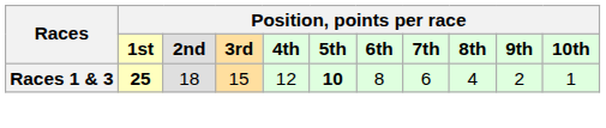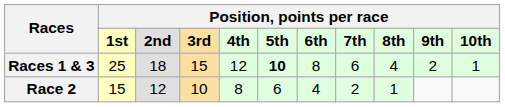Races 1 & 3 | column 2: bold -> normal
+ row: Race 2 | 15 | 12 | 10 | 8 | 6 | 4 | 2 | 1
